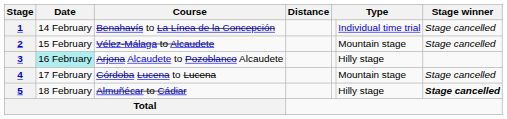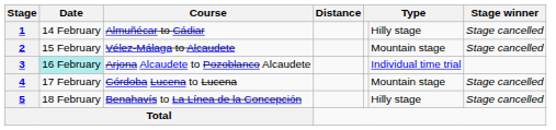1 | Course: Benahavís to La Línea de la Concepción -> Almuñécar to Cádiar
1 | column 6: Individual time trial -> Hilly stage
3 | column 6: Hilly stage -> Individual time trial
5 | Course: Almuñécar to Cádiar -> Benahavís to La Línea de la Concepción
5 | Stage winner: bold -> normal
